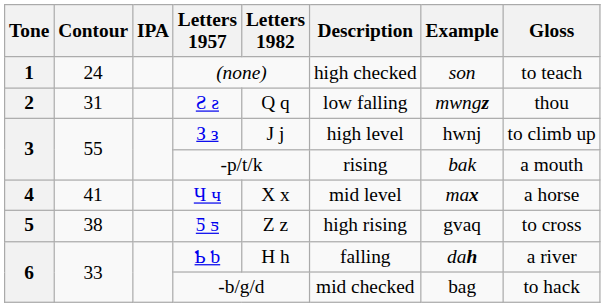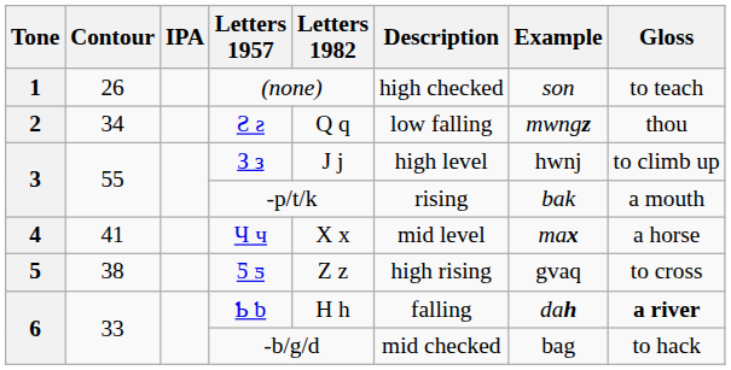(none) | Contour: 24 -> 26
Ƨ ƨ | Contour: 31 -> 34
Ƅ ƅ | Gloss: normal -> bold
